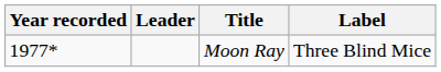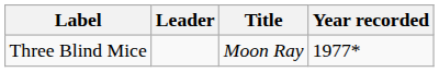columns swapped: Year recorded <-> Label
